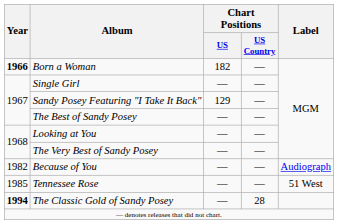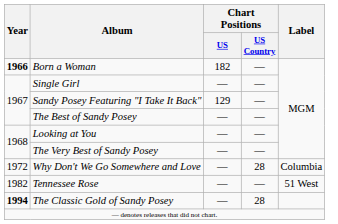+ row: 1972 | Why Don't We Go Somewhere and Love | — | 28 | Columbia
- row: 1982 | Because of You | — | — | Audiograph
Tennessee Rose | Year: 1985 -> 1982
